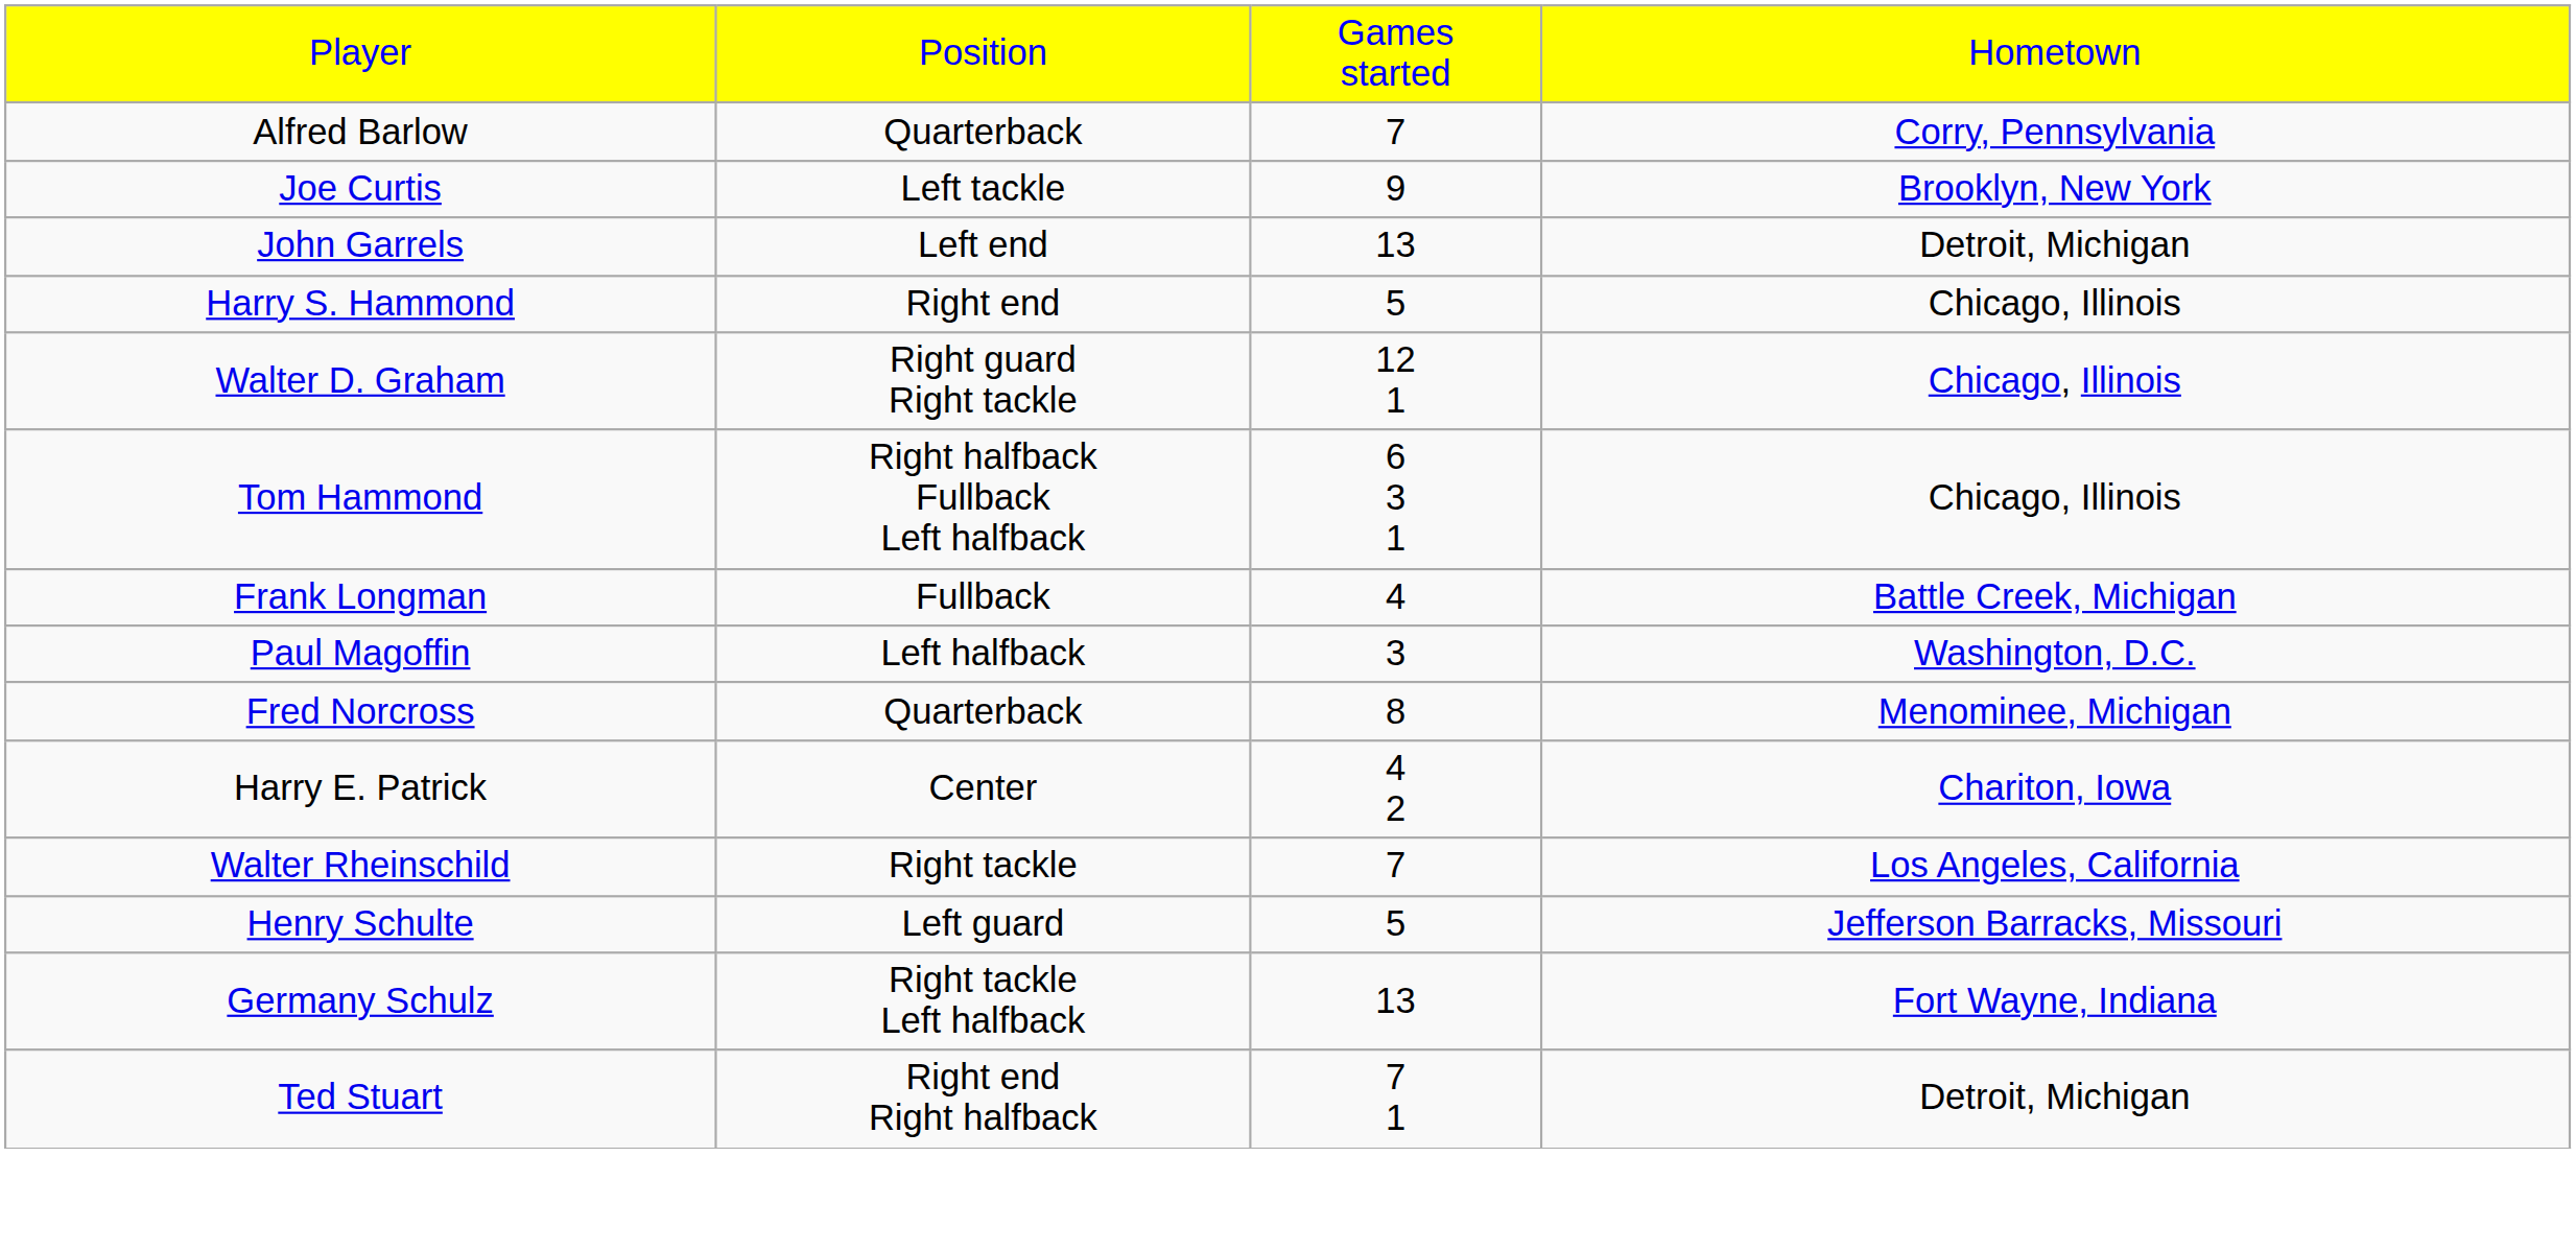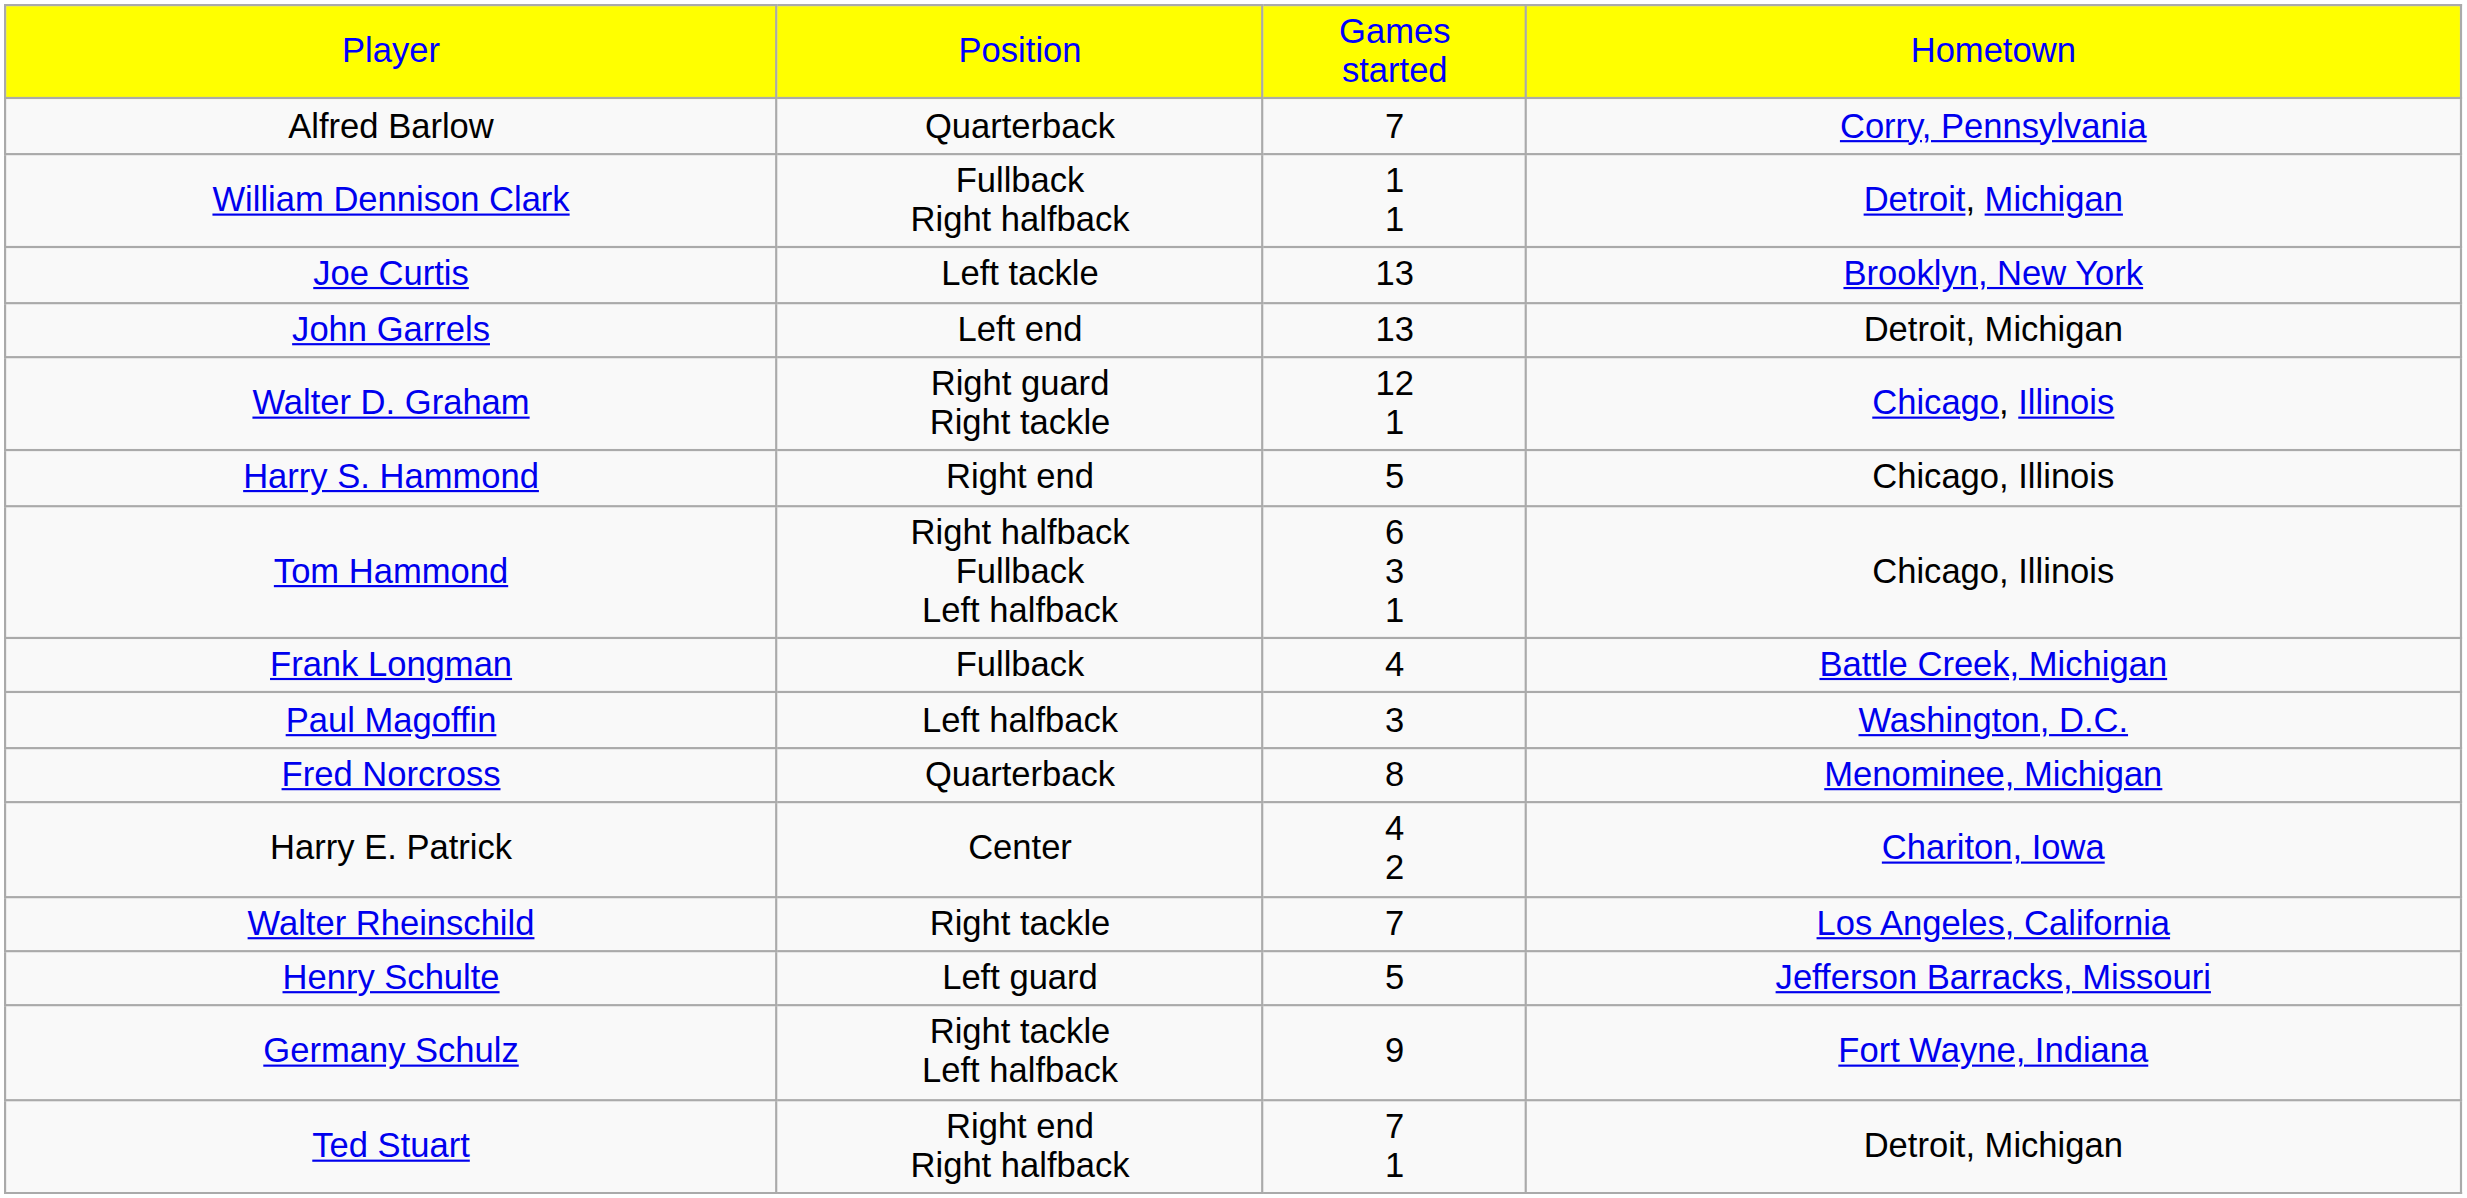+ row: William Dennison Clark | Fullback Right halfback | 1 1 | Detroit, Michigan
Joe Curtis | column 3: 9 -> 13
rows swapped: Walter D. Graham <-> Harry S. Hammond
Germany Schulz | column 3: 13 -> 9
